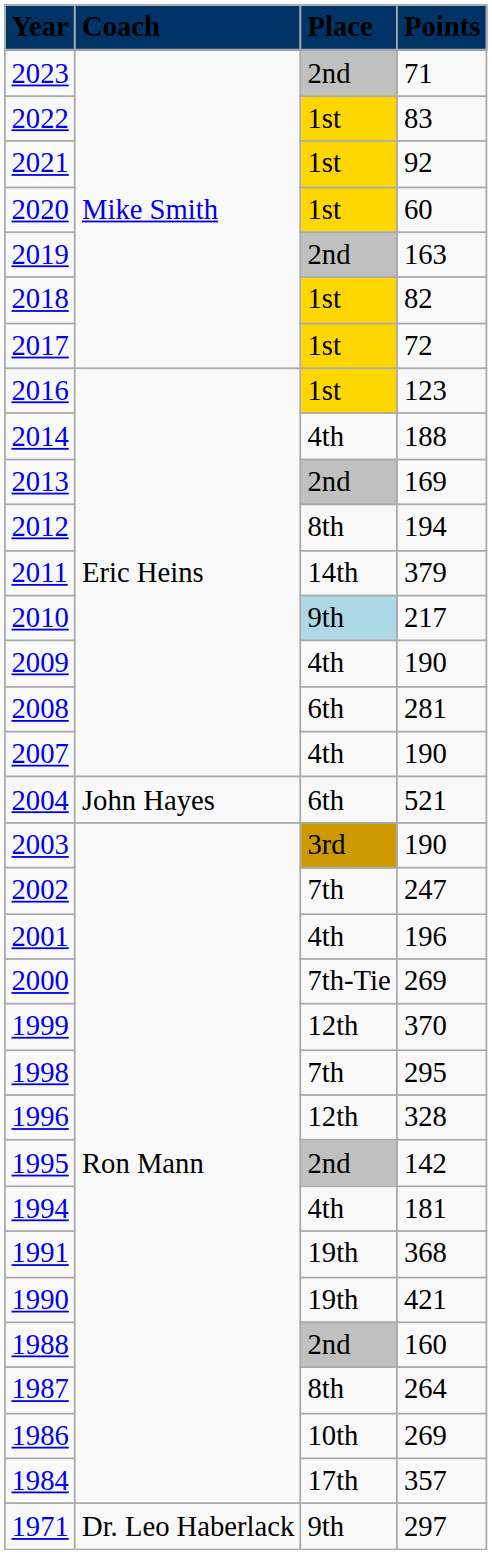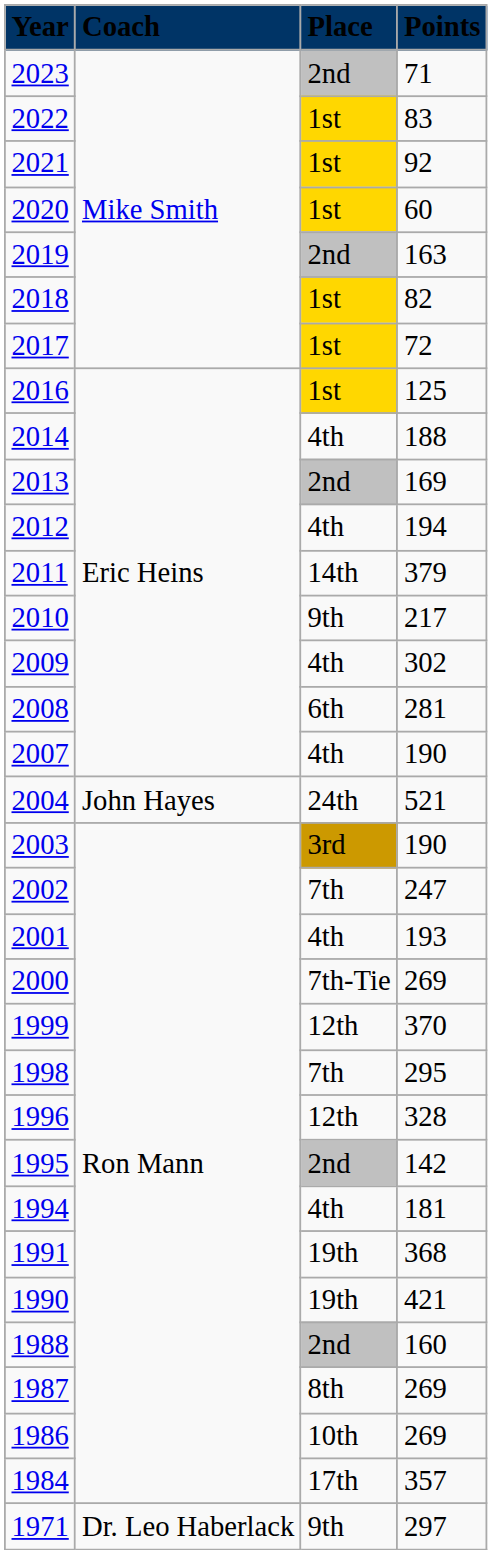2016 | column 4: 123 -> 125
2012 | column 3: 8th -> 4th
2010 | column 3: lightblue background -> no background
2009 | column 4: 190 -> 302
2004 | column 3: 6th -> 24th
2001 | column 4: 196 -> 193
1987 | column 4: 264 -> 269
